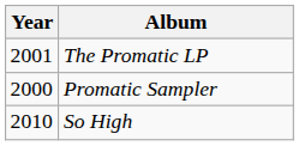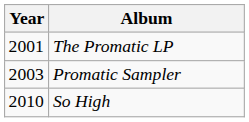Promatic Sampler | Year: 2000 -> 2003
